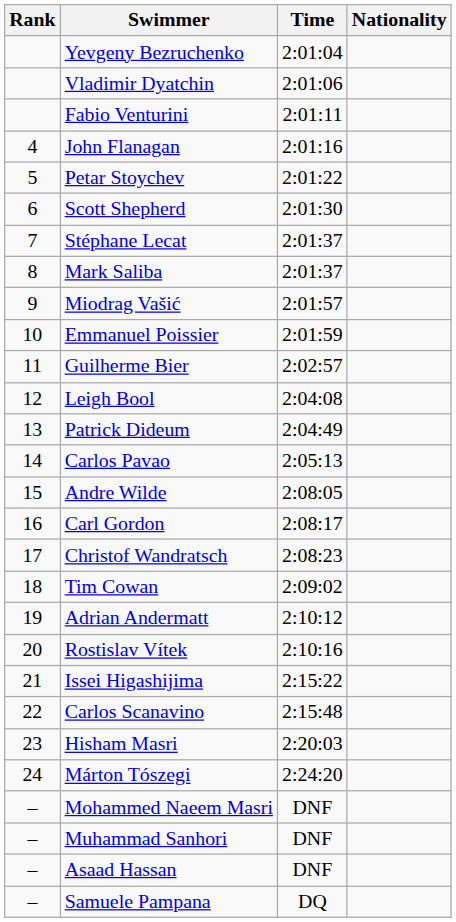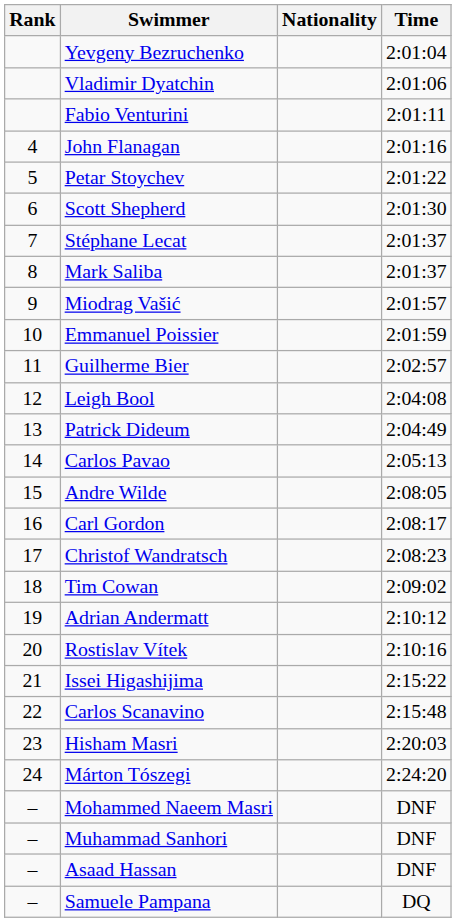columns swapped: Nationality <-> Time
